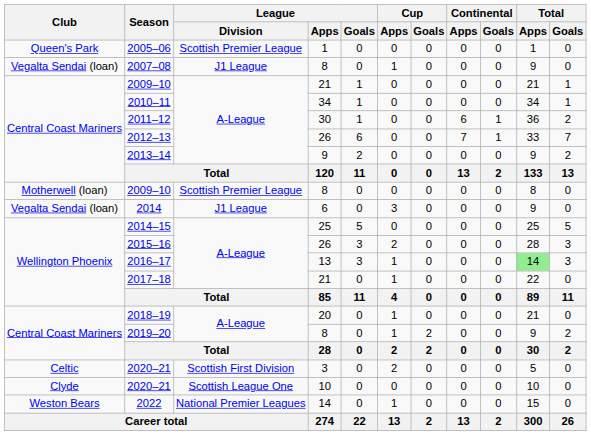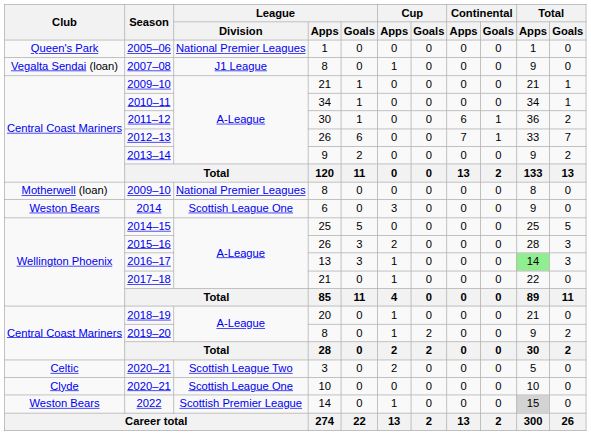2005–06 | League / Division: Scottish Premier League -> National Premier Leagues
2009–10 / 8 | League / Division: Scottish Premier League -> National Premier Leagues
2014 | Club: Vegalta Sendai (loan) -> Weston Bears
2014 | League / Division: J1 League -> Scottish League One
2020–21 / 3 | League / Division: Scottish First Division -> Scottish League Two
2022 | League / Division: National Premier Leagues -> Scottish Premier League
2022 | Total / Apps: no background -> lightgrey background
